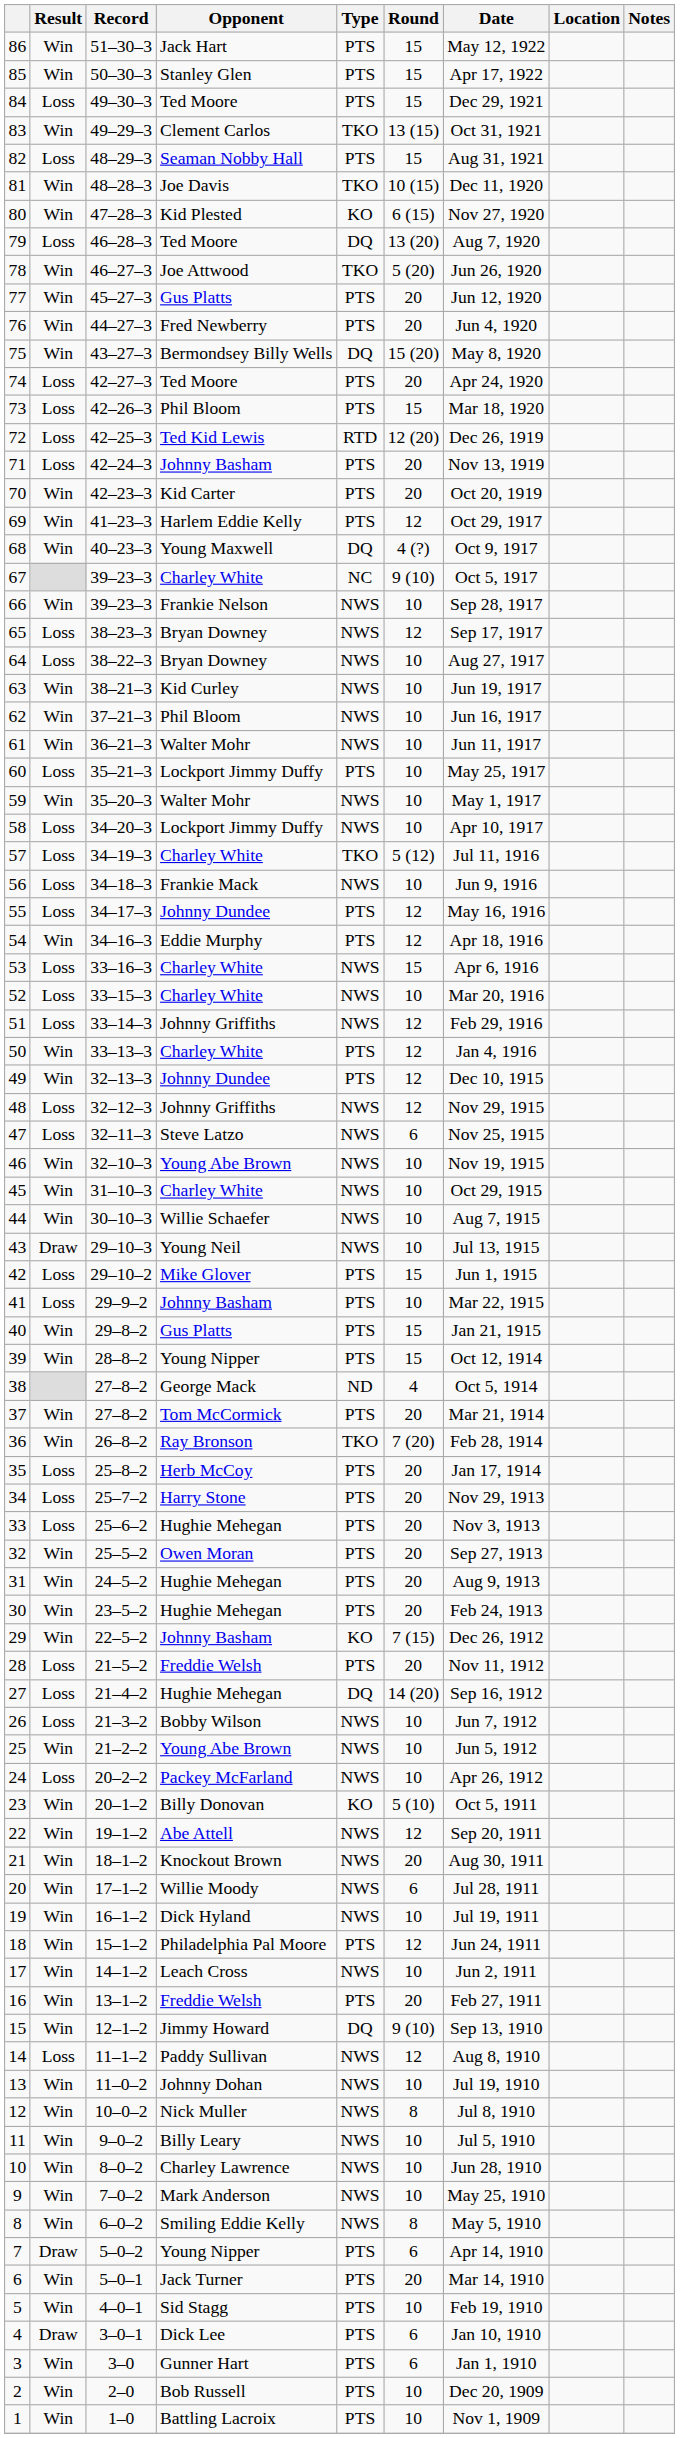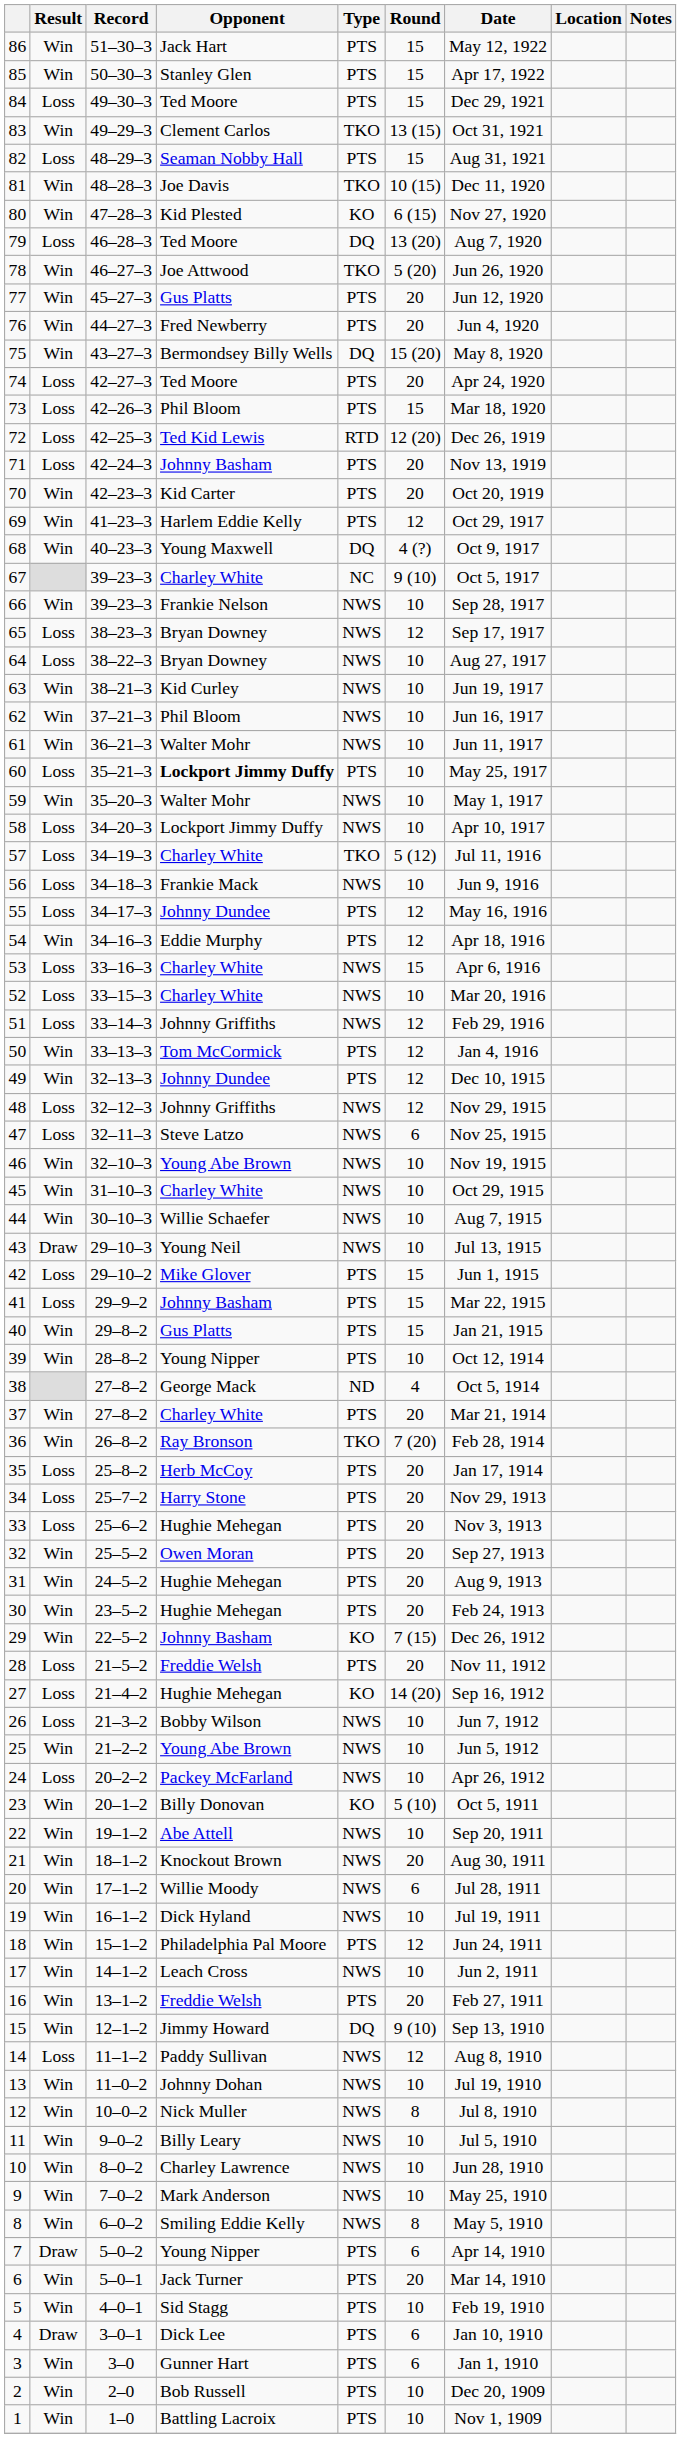60 | Opponent: normal -> bold
50 | Opponent: Charley White -> Tom McCormick
41 | Round: 10 -> 15
39 | Round: 15 -> 10
37 | Opponent: Tom McCormick -> Charley White
27 | Type: DQ -> KO
22 | Round: 12 -> 10
